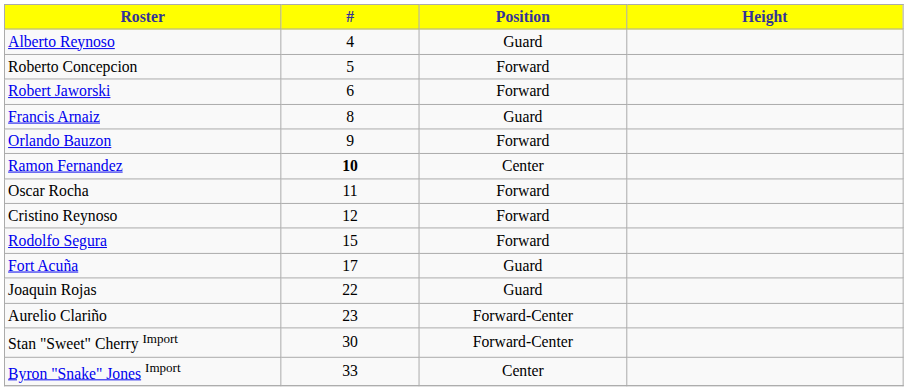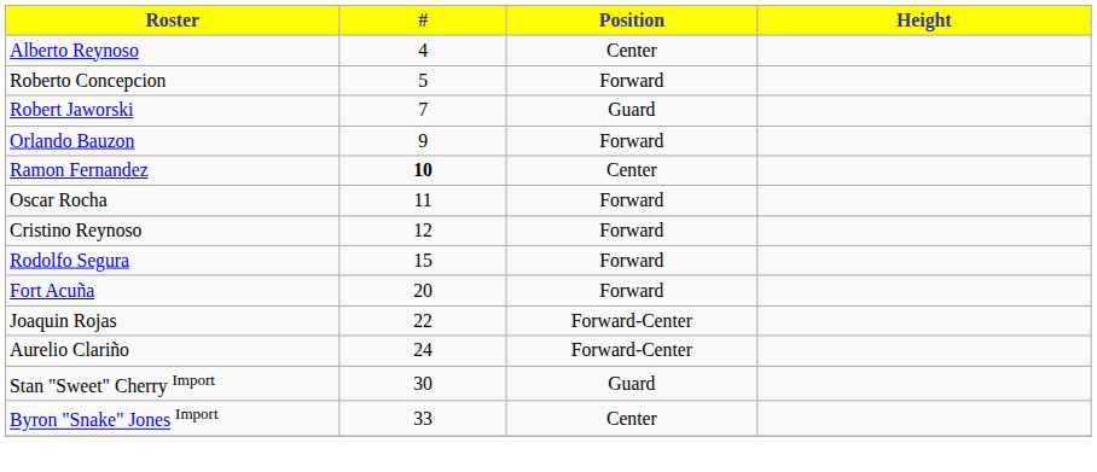Alberto Reynoso | Position: Guard -> Center
Robert Jaworski | #: 6 -> 7
Robert Jaworski | Position: Forward -> Guard
- row: Francis Arnaiz | 8 | Guard
Fort Acuña | #: 17 -> 20
Fort Acuña | Position: Guard -> Forward
Joaquin Rojas | Position: Guard -> Forward-Center
Aurelio Clariño | #: 23 -> 24
Stan "Sweet" Cherry Import | Position: Forward-Center -> Guard
